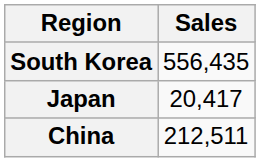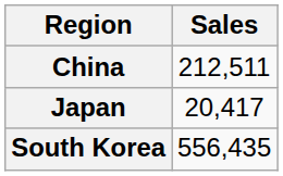rows swapped: China <-> South Korea
